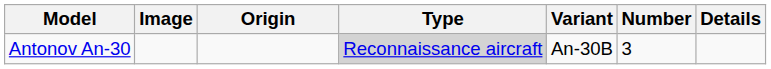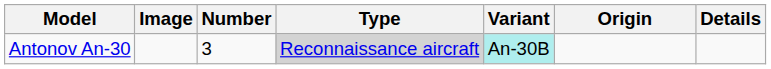columns swapped: Origin <-> Number
Antonov An-30 | Variant: no background -> paleturquoise background
